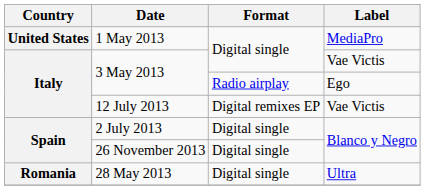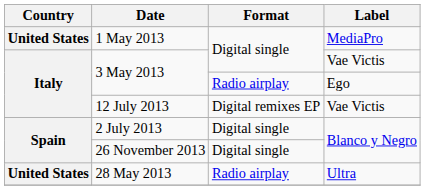28 May 2013 | Country: Romania -> United States
28 May 2013 | Format: Digital single -> Radio airplay
